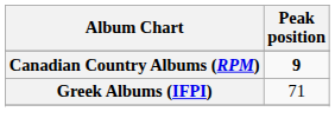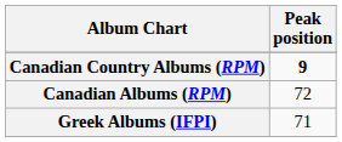+ row: Canadian Albums (RPM) | 72
